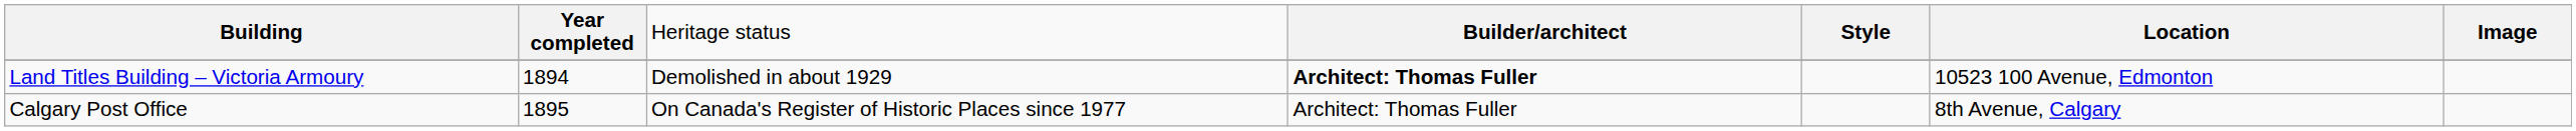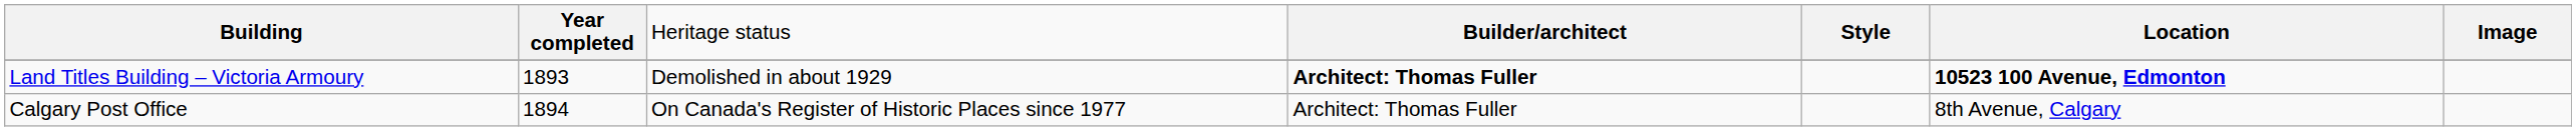Land Titles Building – Victoria Armoury | column 2: 1894 -> 1893
Land Titles Building – Victoria Armoury | column 6: normal -> bold
Calgary Post Office | column 2: 1895 -> 1894
